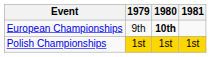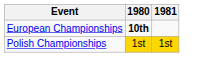- column: 1979 | 9th | 1st
